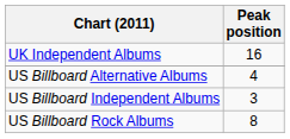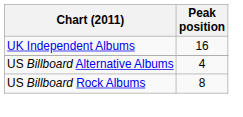- row: US Billboard Independent Albums | 3
